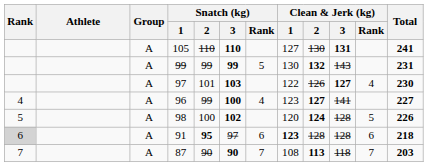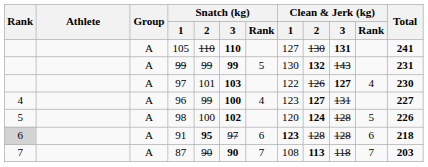96 | Clean & Jerk (kg) / 3: 141 -> 131
